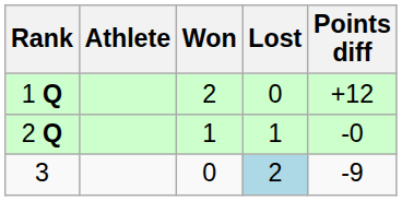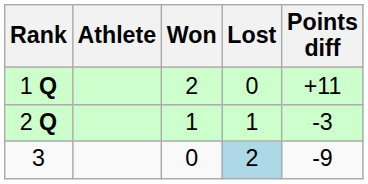1 Q | Points diff: +12 -> +11
2 Q | Points diff: -0 -> -3
